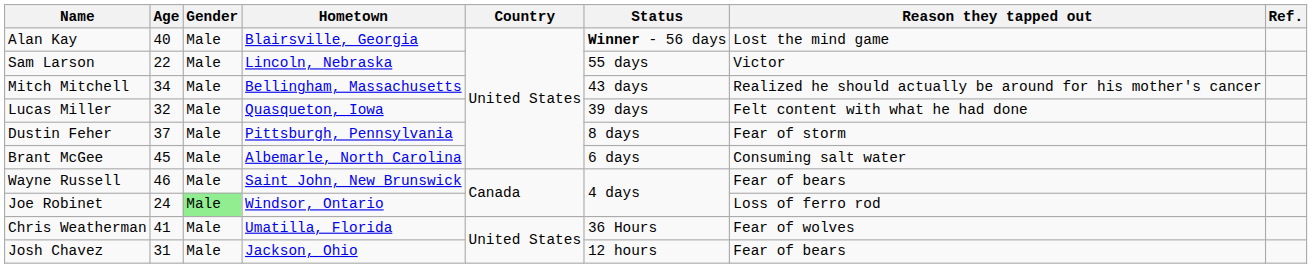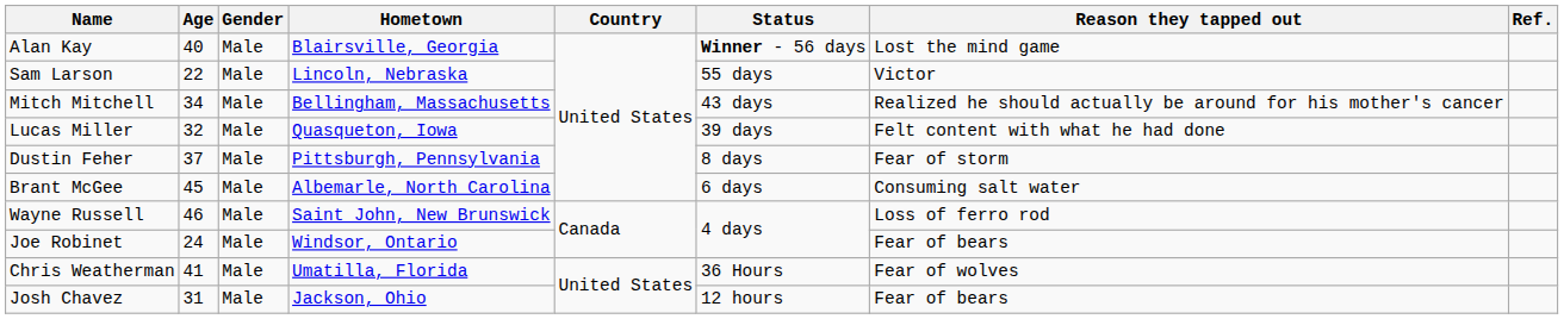Wayne Russell | Reason they tapped out: Fear of bears -> Loss of ferro rod
Joe Robinet | Gender: lightgreen background -> no background
Joe Robinet | Reason they tapped out: Loss of ferro rod -> Fear of bears
